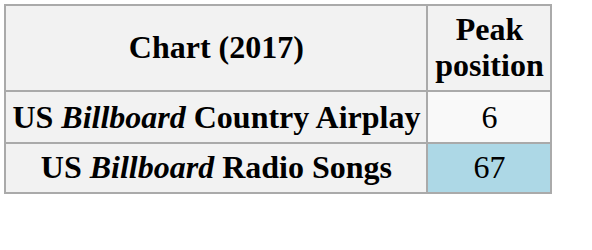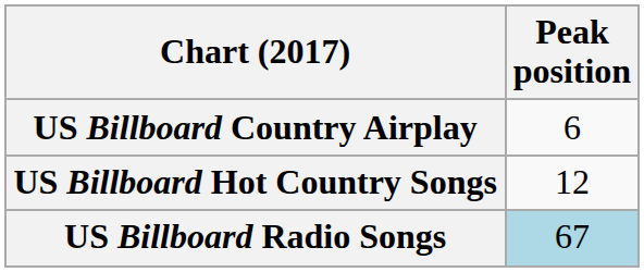+ row: US Billboard Hot Country Songs | 12
